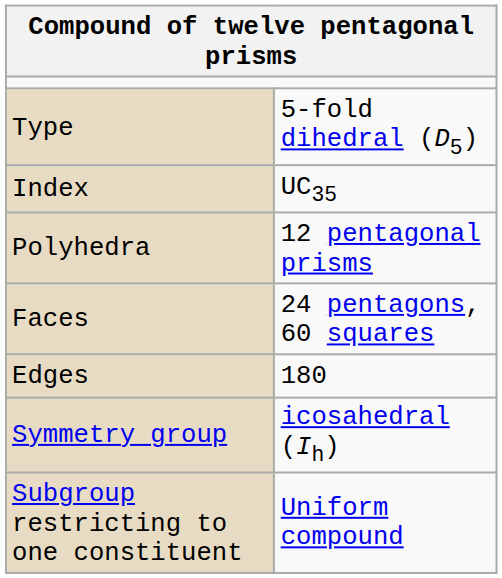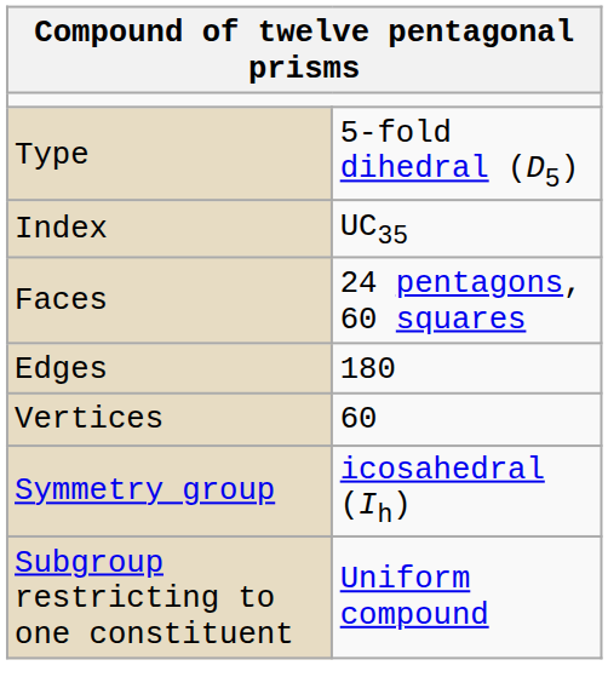- row: Polyhedra | 12 pentagonal prisms
+ row: Vertices | 60
